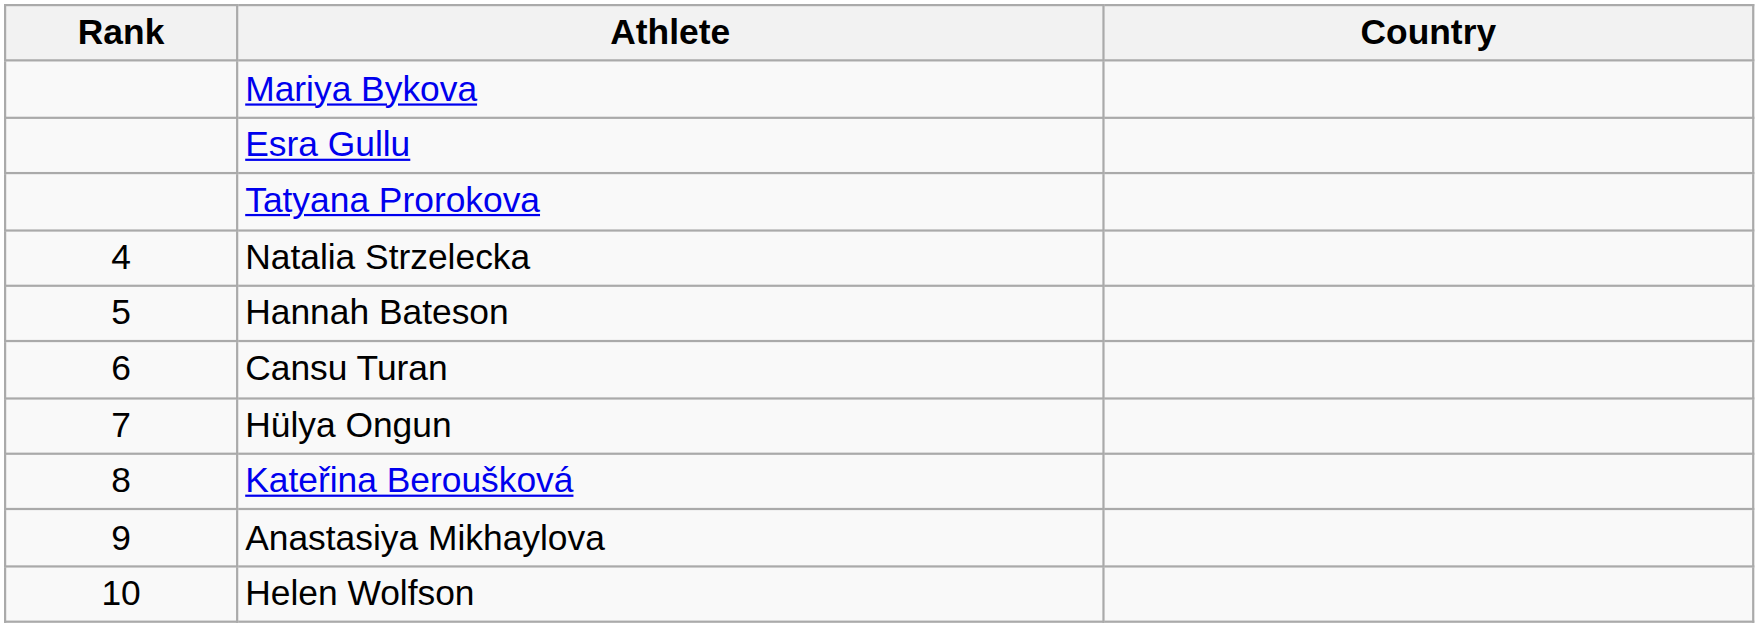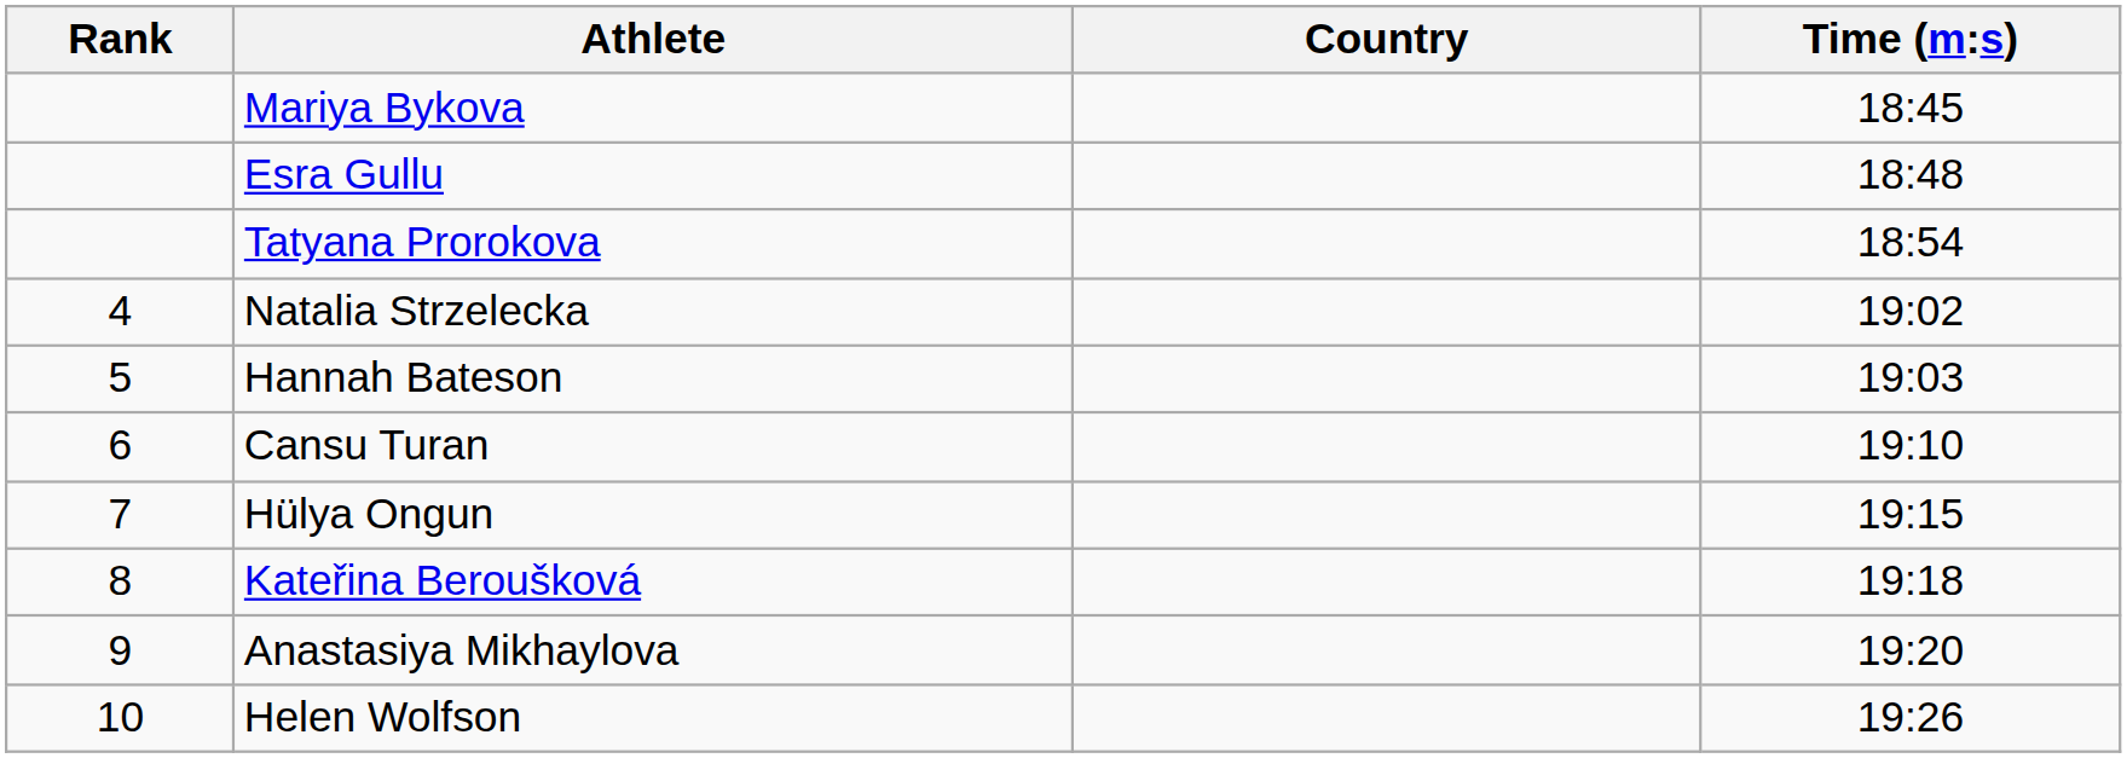+ column: Time (m:s) | 18:45 | 18:48 | 18:54 | 19:02 | 19:03 | 19:10 | 19:15 | 19:18 | 19:20 | 19:26
